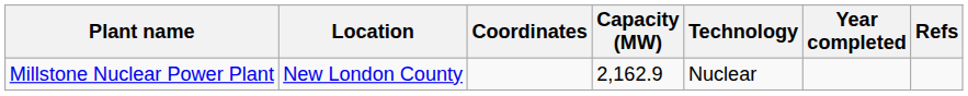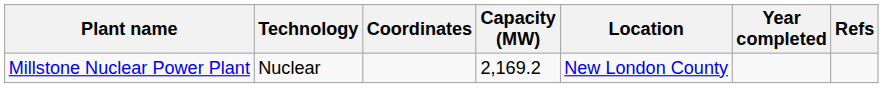columns swapped: Location <-> Technology
Millstone Nuclear Power Plant | Capacity (MW): 2,162.9 -> 2,169.2
